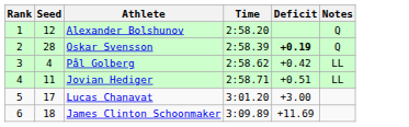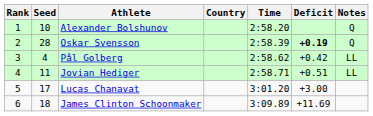+ column: Country
Alexander Bolshunov | Seed: 12 -> 10
